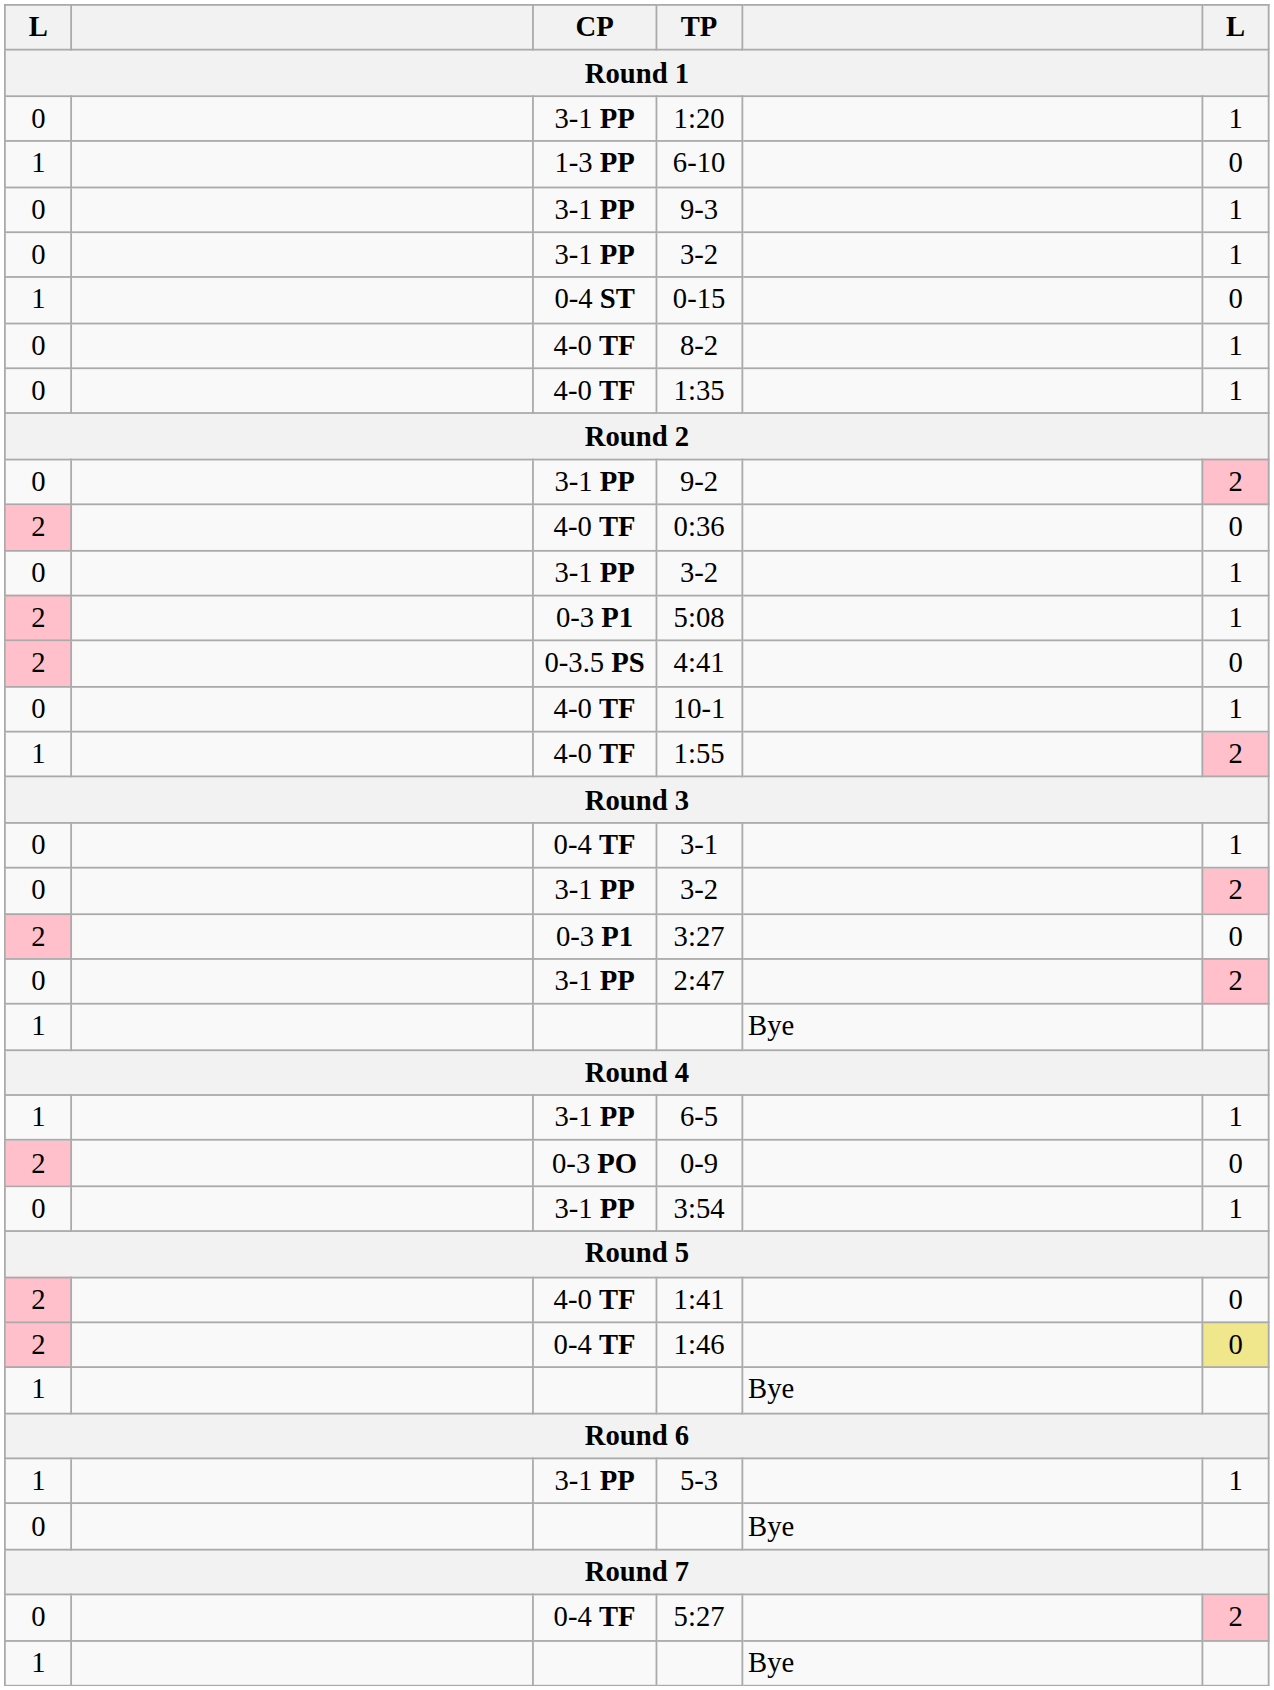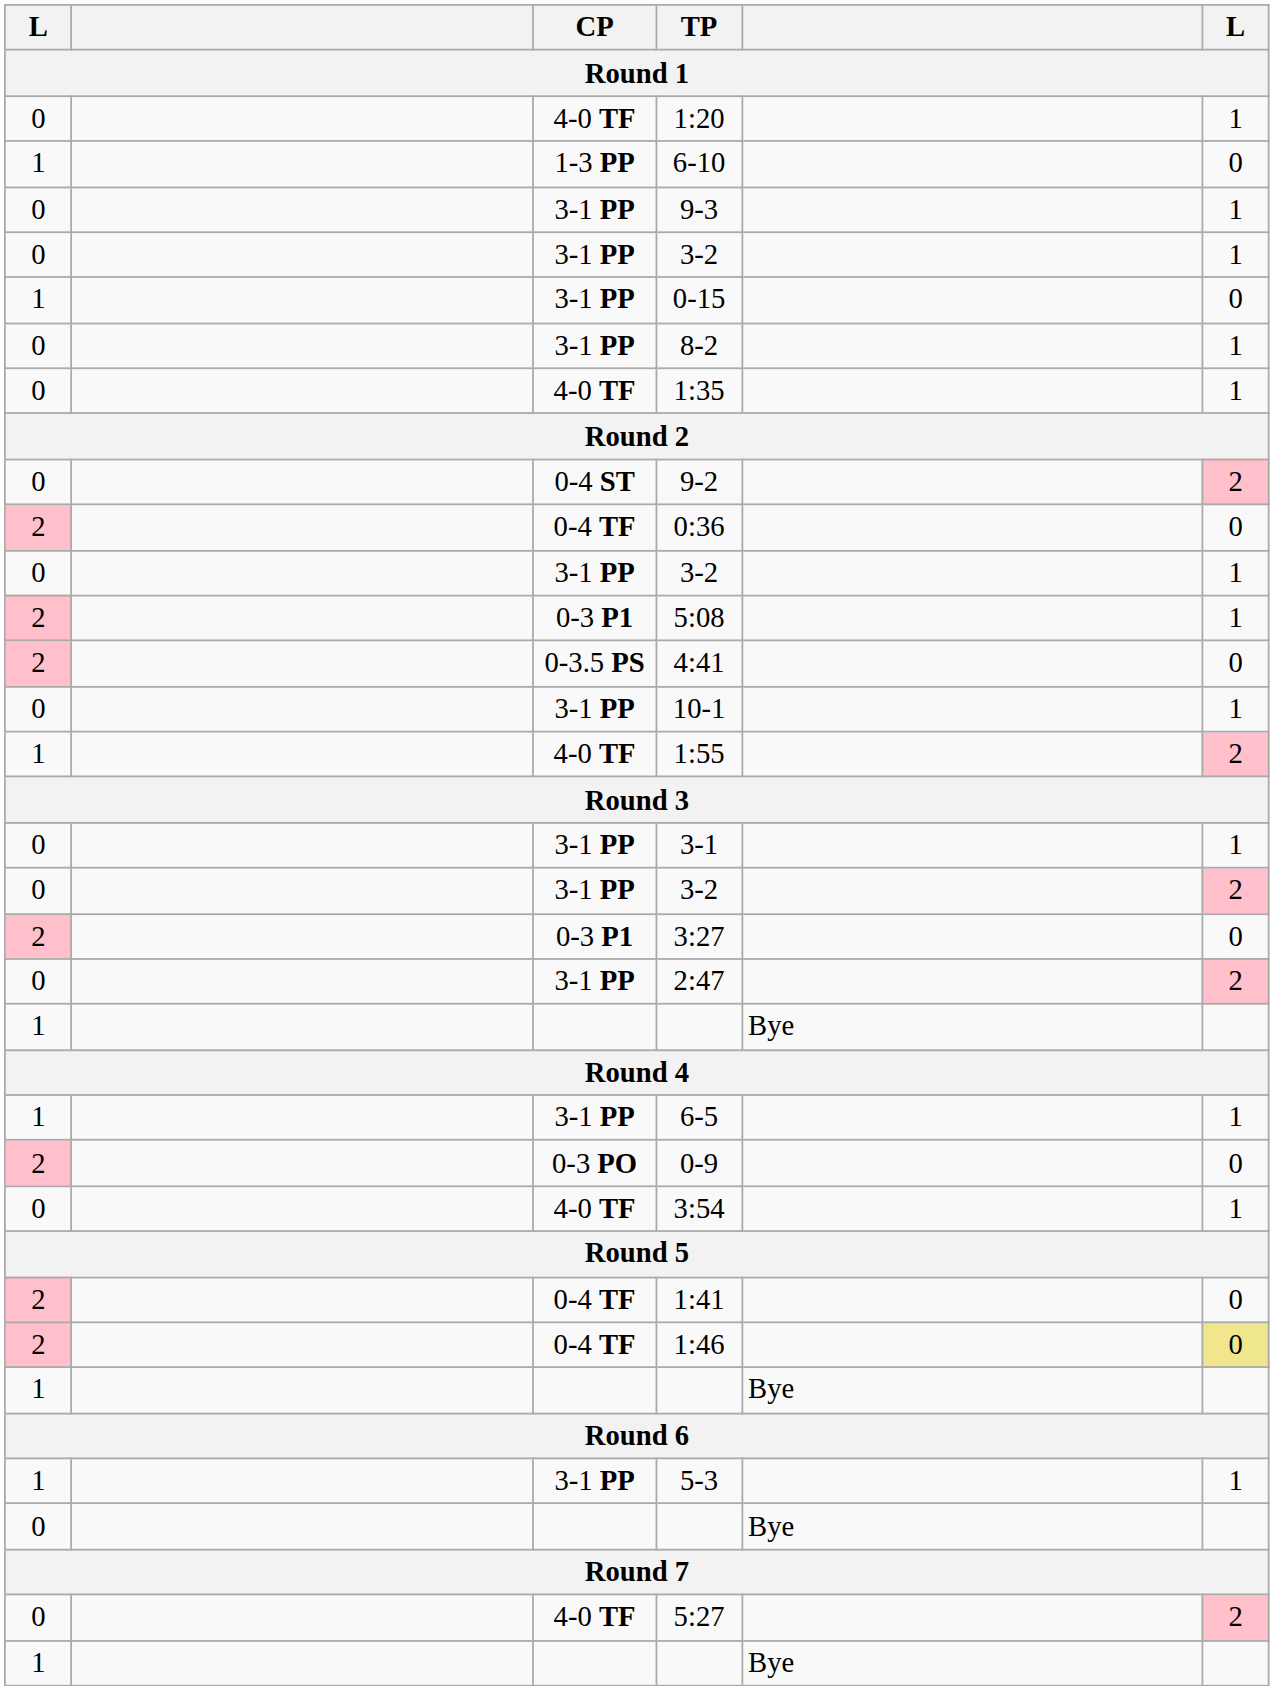1:20 | CP: 3-1 PP -> 4-0 TF
0-15 | CP: 0-4 ST -> 3-1 PP
8-2 | CP: 4-0 TF -> 3-1 PP
9-2 | CP: 3-1 PP -> 0-4 ST
0:36 | CP: 4-0 TF -> 0-4 TF
10-1 | CP: 4-0 TF -> 3-1 PP
3-1 | CP: 0-4 TF -> 3-1 PP
3:54 | CP: 3-1 PP -> 4-0 TF
1:41 | CP: 4-0 TF -> 0-4 TF
5:27 | CP: 0-4 TF -> 4-0 TF
